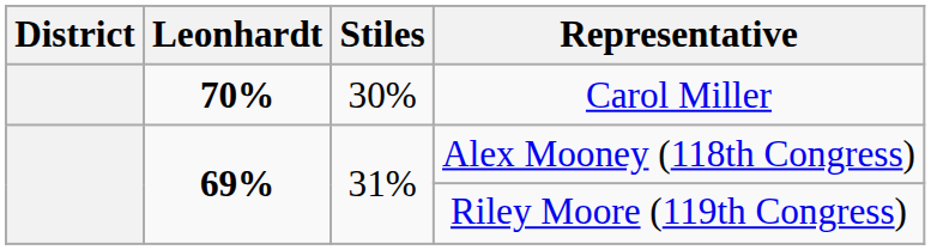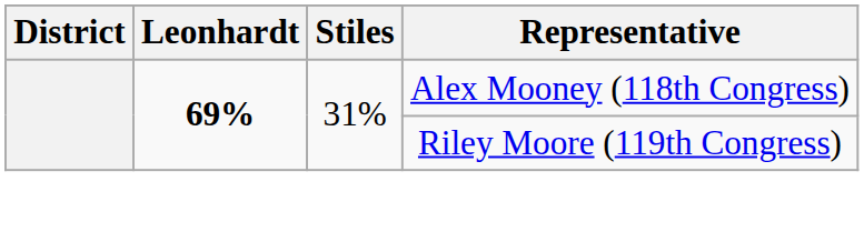- row: 70% | 30% | Carol Miller
